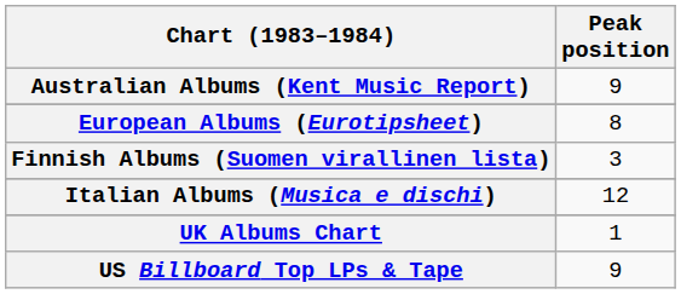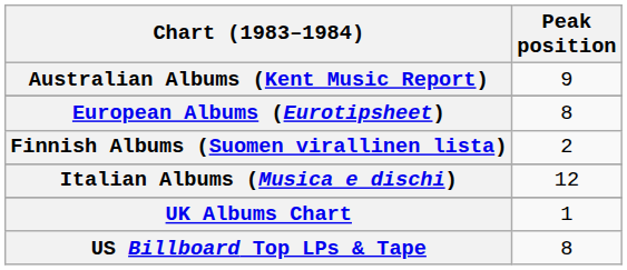Finnish Albums (Suomen virallinen lista) | Peak position: 3 -> 2
US Billboard Top LPs & Tape | Peak position: 9 -> 8
